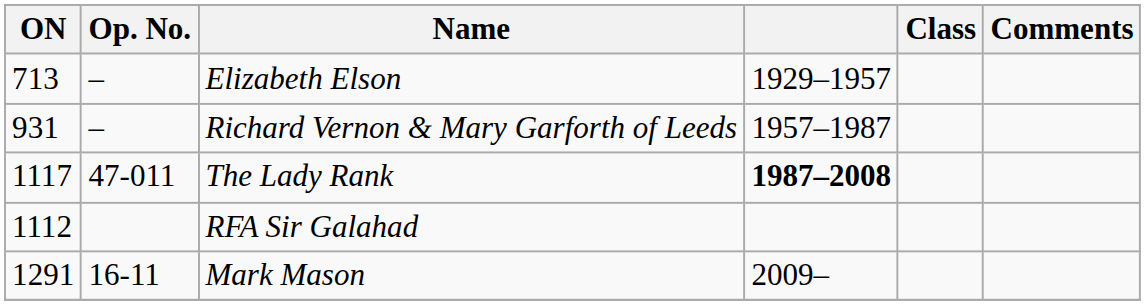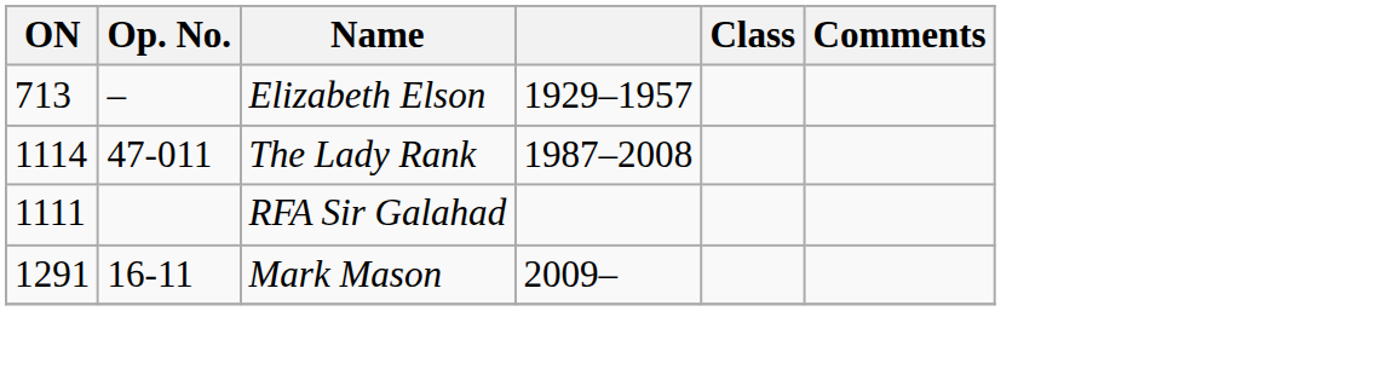- row: 931 | – | Richard Vernon & Mary Garforth of Leeds | 1957–1987
The Lady Rank | ON: 1117 -> 1114
The Lady Rank | column 4: bold -> normal
RFA Sir Galahad | ON: 1112 -> 1111
